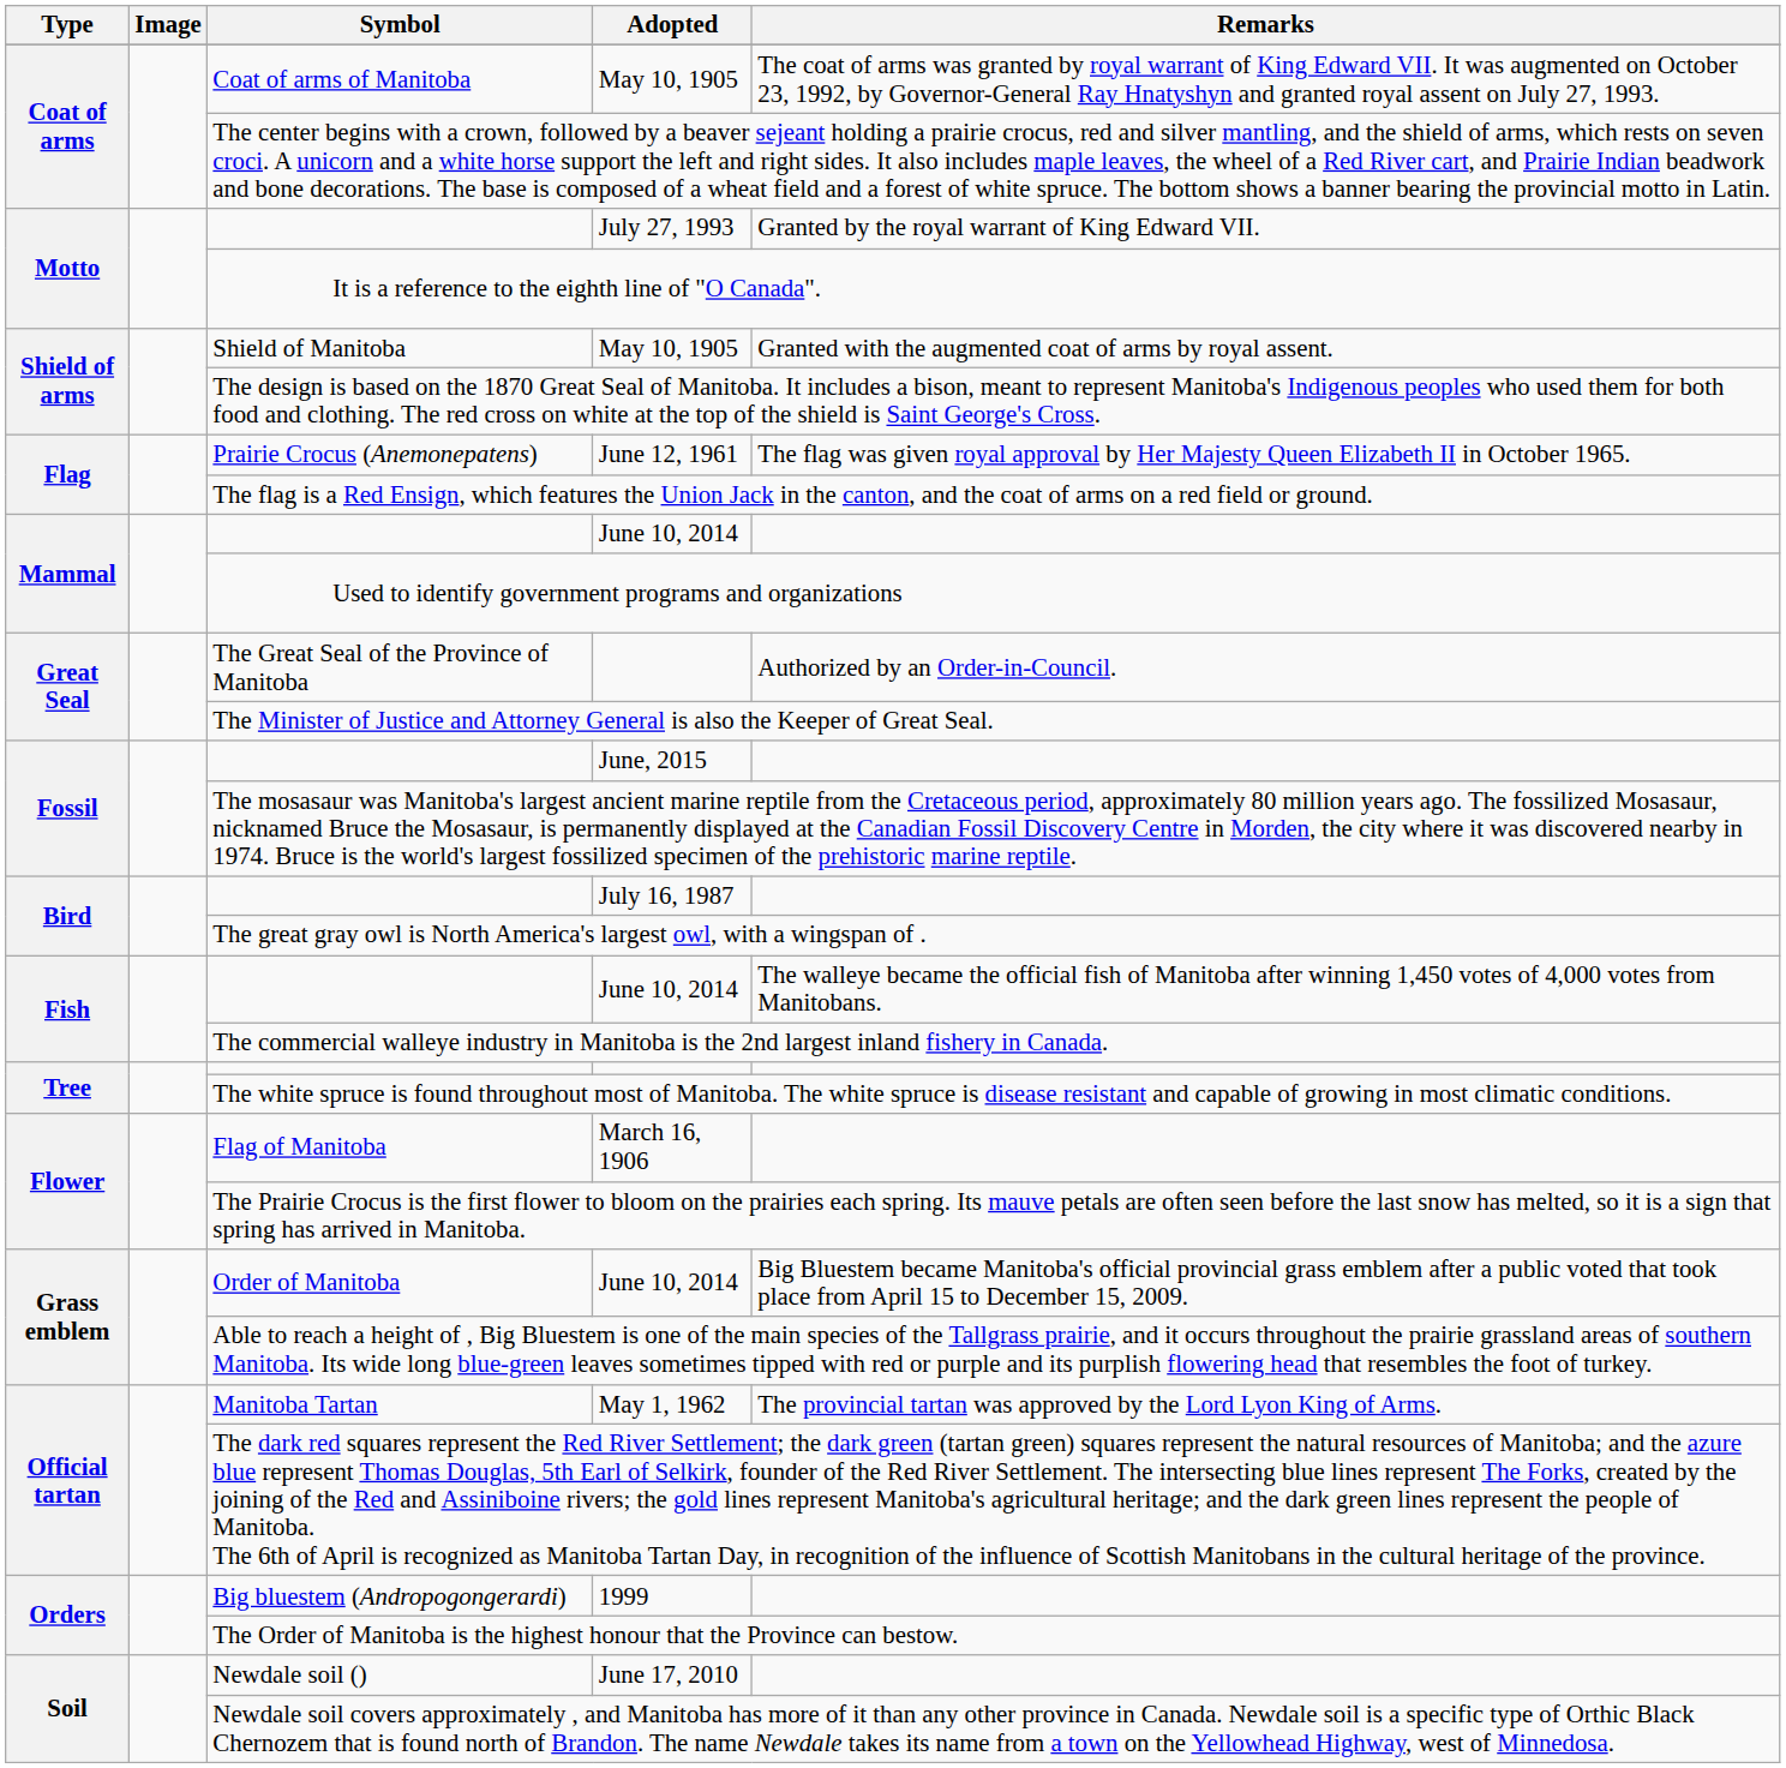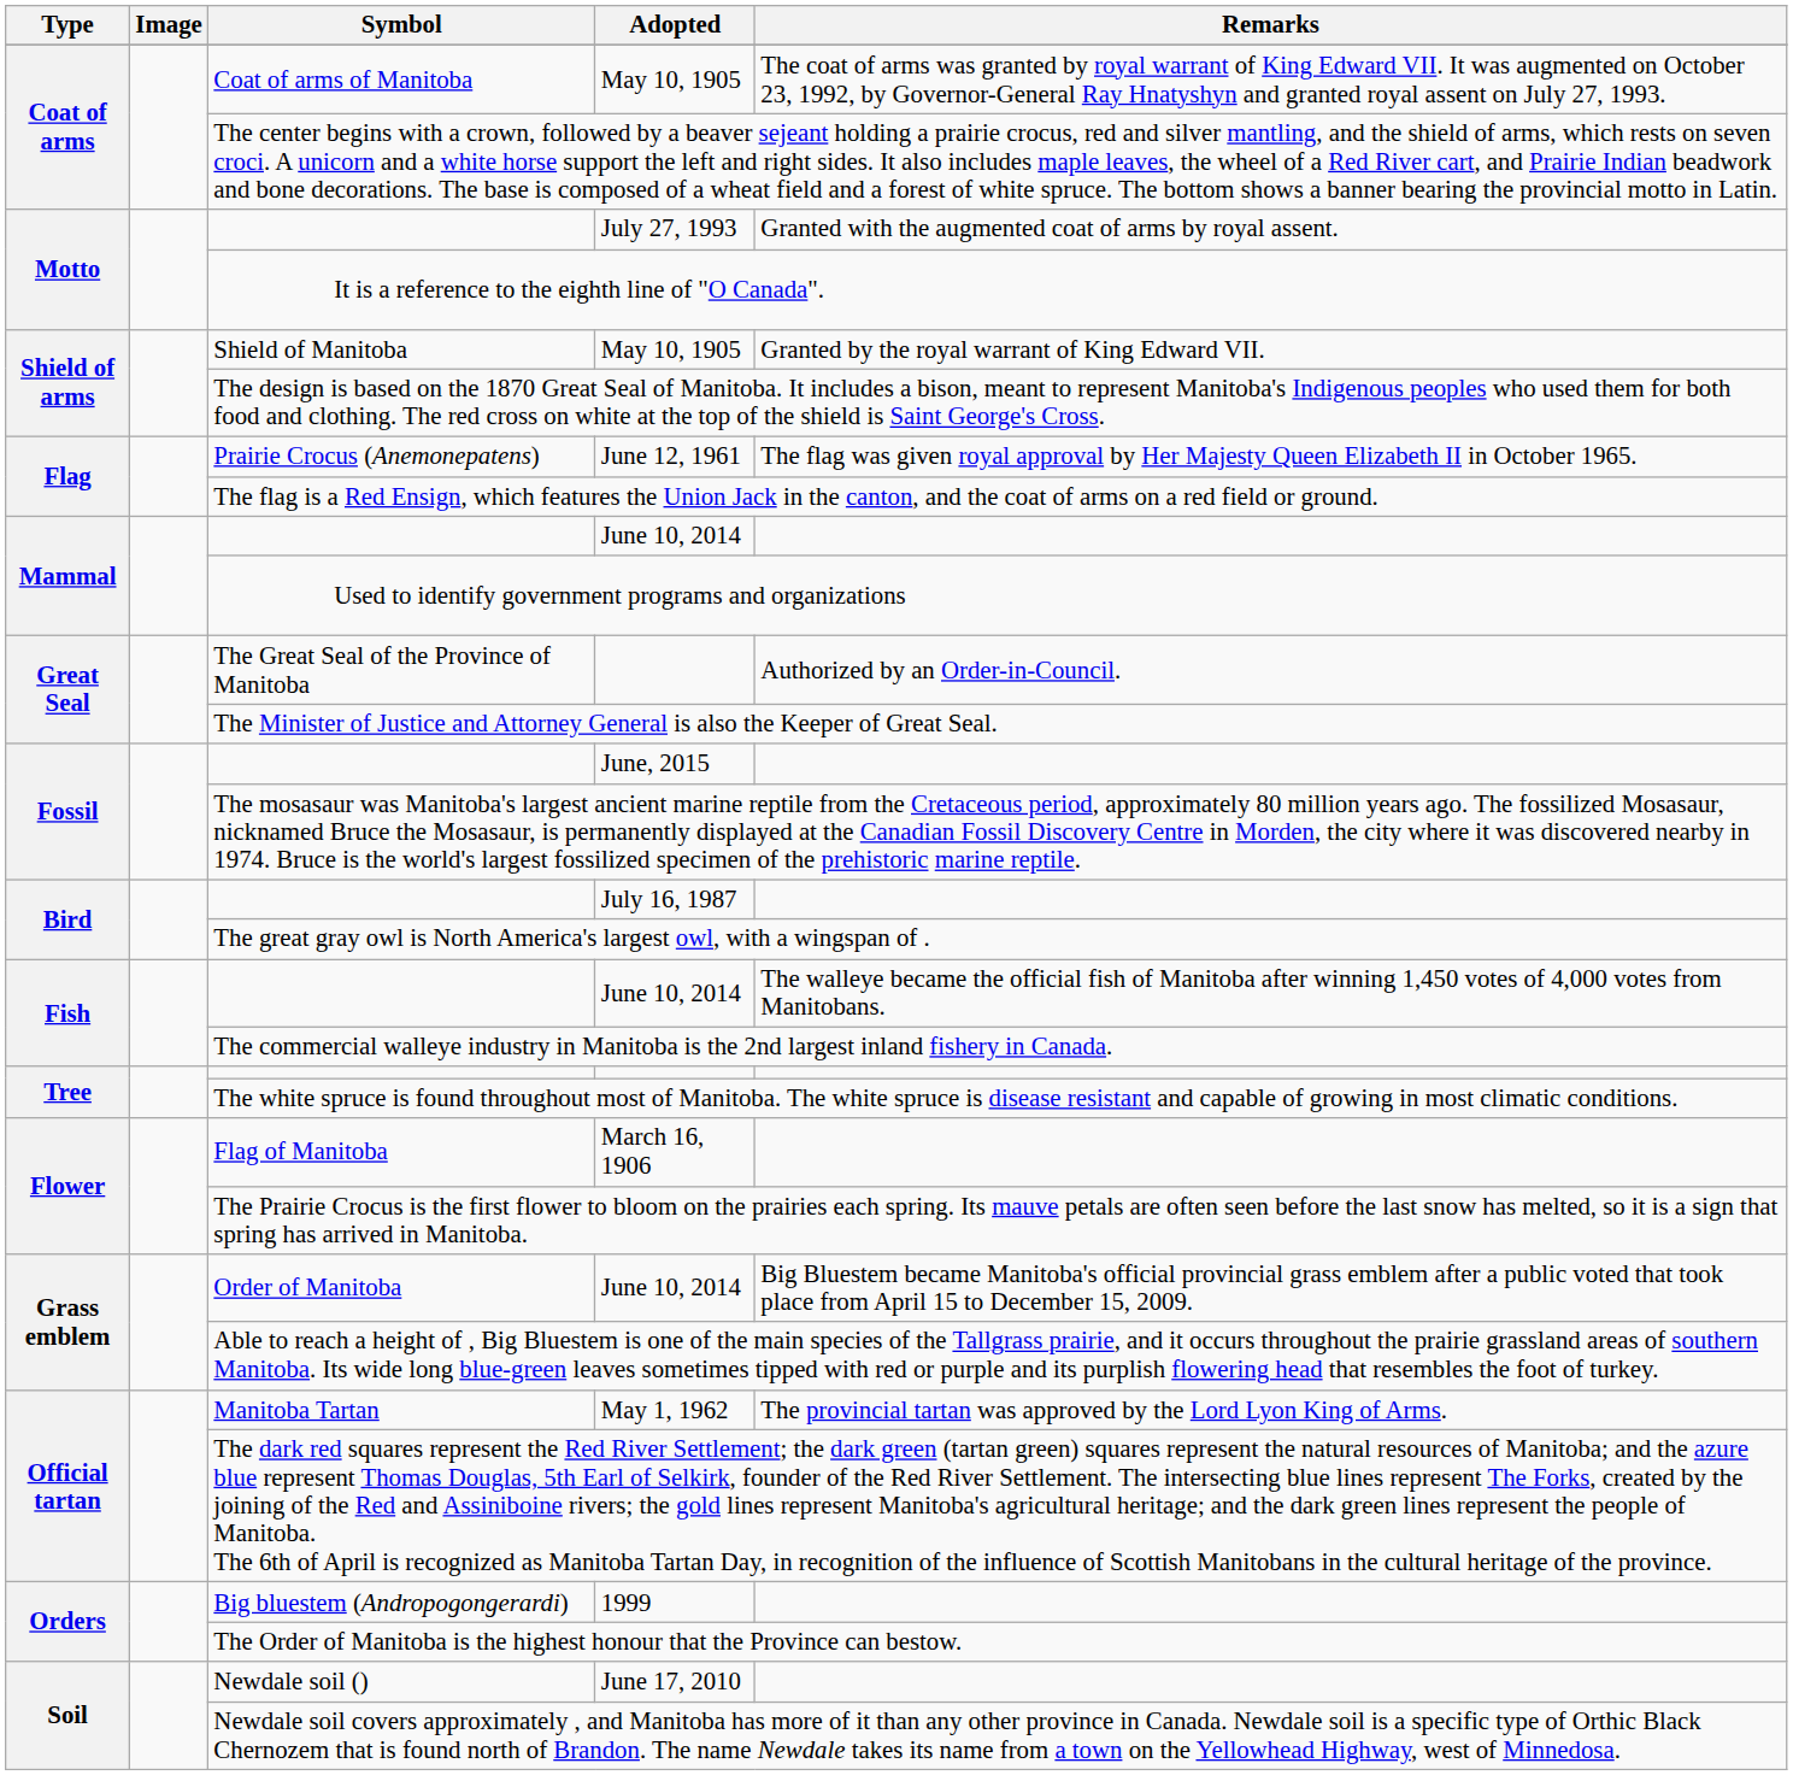July 27, 1993 | Remarks: Granted by the royal warrant of King Edward VII. -> Granted with the augmented coat of arms by royal assent.
Shield of arms / May 10, 1905 | Remarks: Granted with the augmented coat of arms by royal assent. -> Granted by the royal warrant of King Edward VII.
